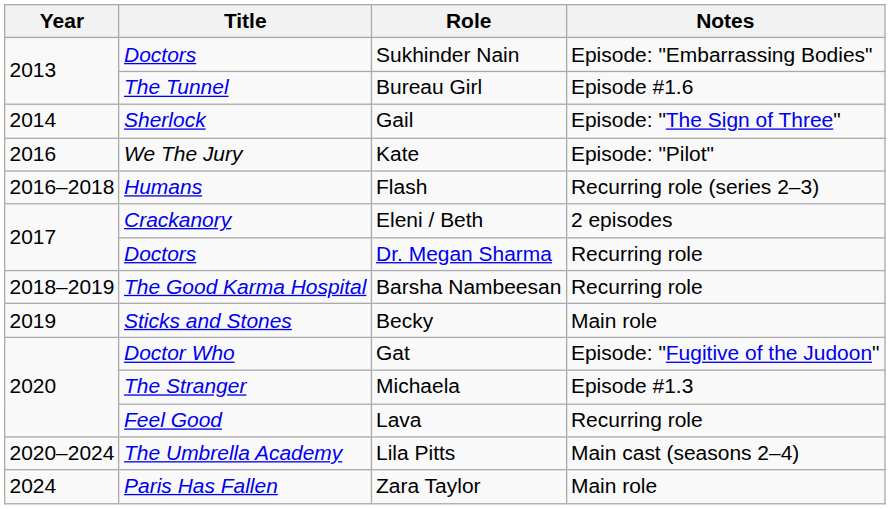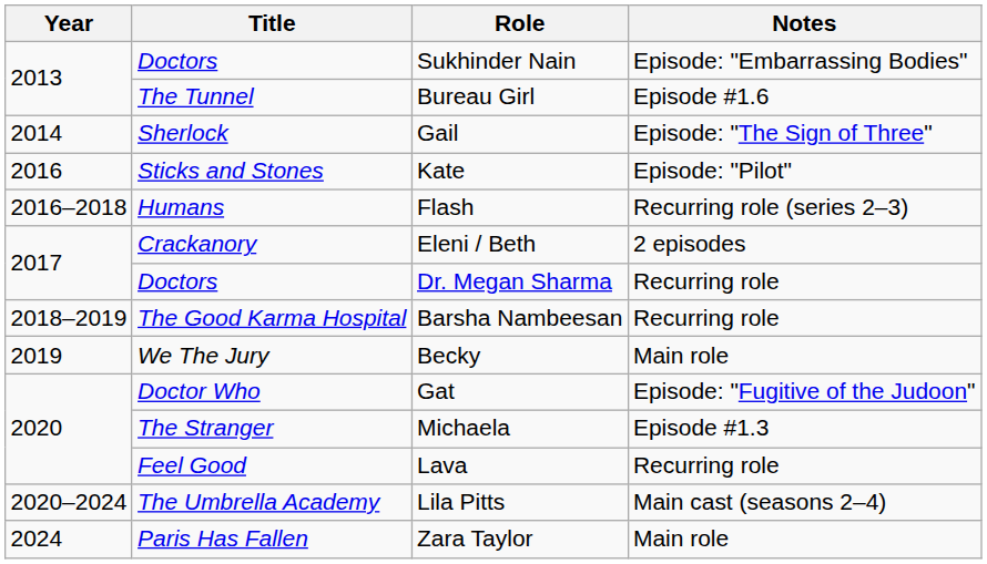Kate | Title: We The Jury -> Sticks and Stones
Becky | Title: Sticks and Stones -> We The Jury
